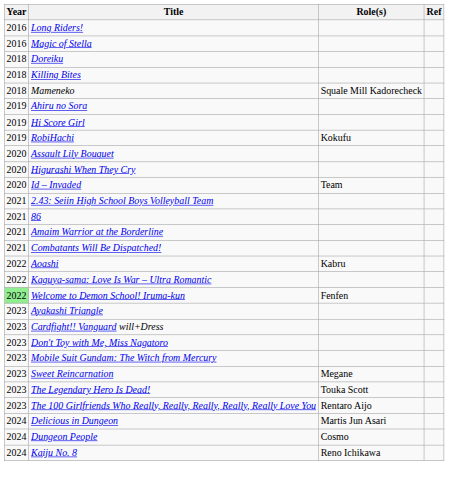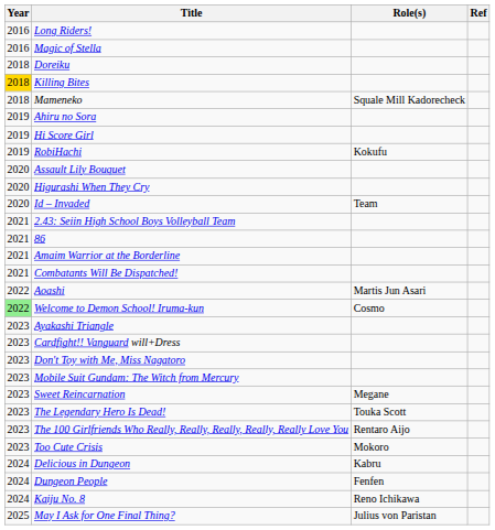Killing Bites | Year: no background -> gold background
Aoashi | Role(s): Kabru -> Martis Jun Asari
- row: 2022 | Kaguya-sama: Love Is War – Ultra Romantic
Welcome to Demon School! Iruma-kun | Role(s): Fenfen -> Cosmo
+ row: 2023 | Too Cute Crisis | Mokoro
Delicious in Dungeon | Role(s): Martis Jun Asari -> Kabru
Dungeon People | Role(s): Cosmo -> Fenfen
+ row: 2025 | May I Ask for One Final Thing? | Julius von Paristan
